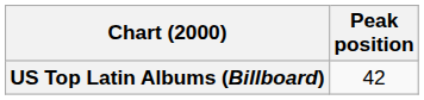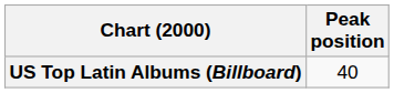US Top Latin Albums (Billboard) | Peak position: 42 -> 40
